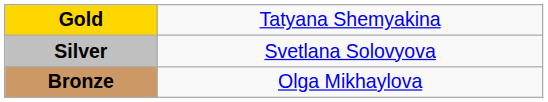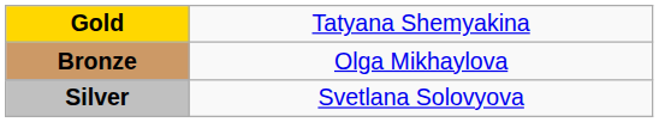rows swapped: Silver <-> Bronze
